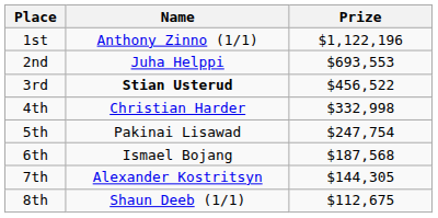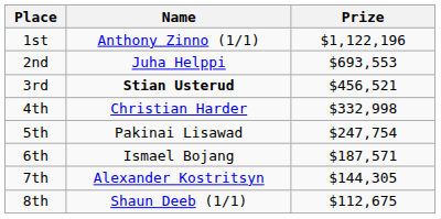3rd | Prize: $456,522 -> $456,521
6th | Prize: $187,568 -> $187,571
